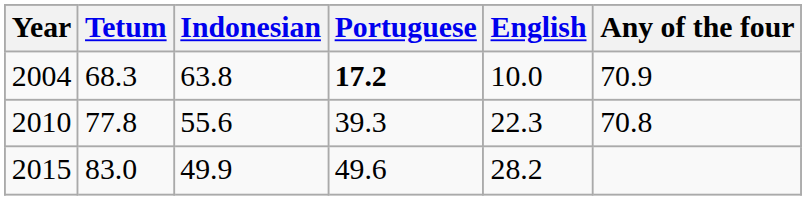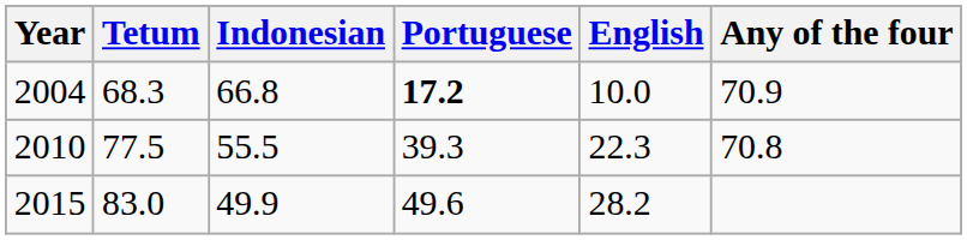2004 | Indonesian: 63.8 -> 66.8
2010 | Tetum: 77.8 -> 77.5
2010 | Indonesian: 55.6 -> 55.5
